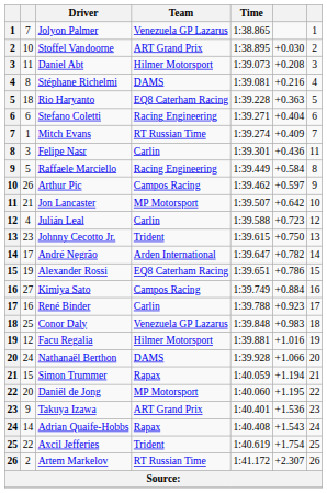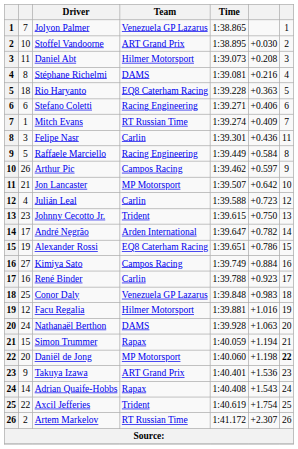Stefano Coletti | column 6: +0.404 -> +0.406
Nathanaël Berthon | column 6: +1.066 -> +1.063
Daniël de Jong | column 6: +1.195 -> +1.198
Daniël de Jong | column 7: normal -> bold
